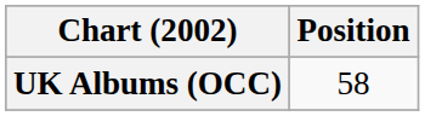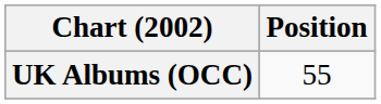UK Albums (OCC) | Position: 58 -> 55
